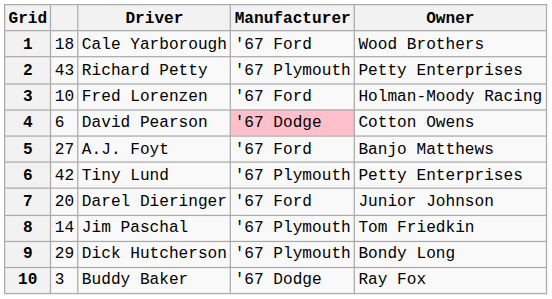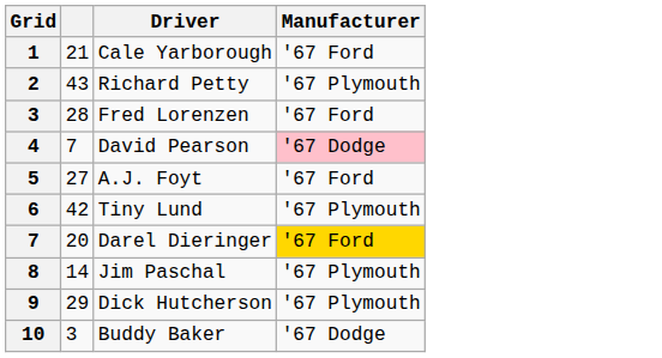- column: Owner | Wood Brothers | Petty Enterprises | Holman-Moody Racing | Cotton Owens | Banjo Matthews | Petty Enterprises | Junior Johnson | Tom Friedkin | Bondy Long | Ray Fox
Cale Yarborough | column 2: 18 -> 21
Fred Lorenzen | column 2: 10 -> 28
David Pearson | column 2: 6 -> 7
Darel Dieringer | Manufacturer: no background -> gold background
